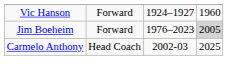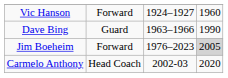+ row: Dave Bing | Guard | 1963–1966 | 1990
Carmelo Anthony | column 4: 2025 -> 2020
